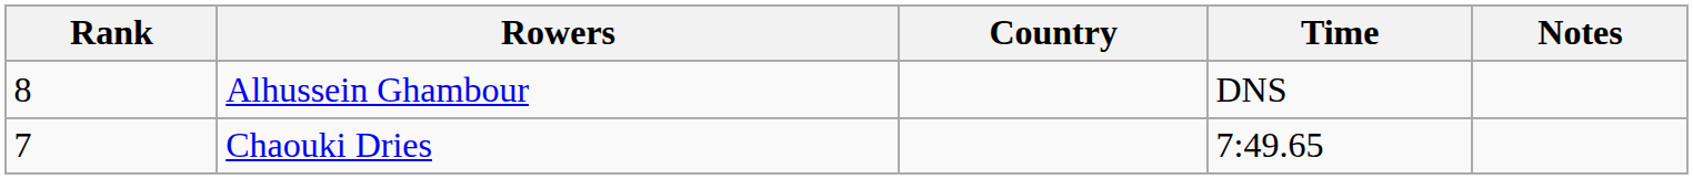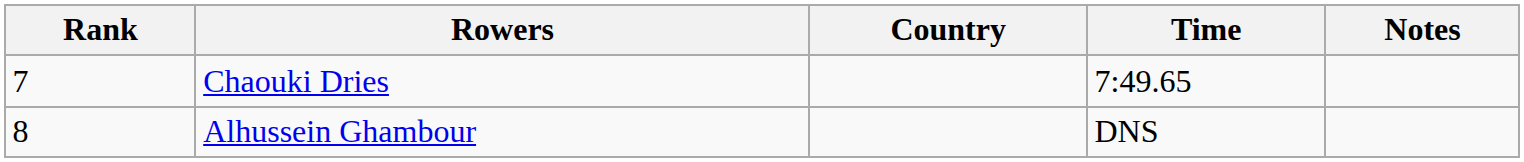rows swapped: Chaouki Dries <-> Alhussein Ghambour
